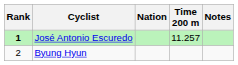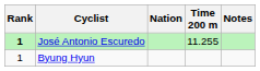José Antonio Escuredo | Time 200 m: 11.257 -> 11.255
Byung Hyun | Rank: 2 -> 1
